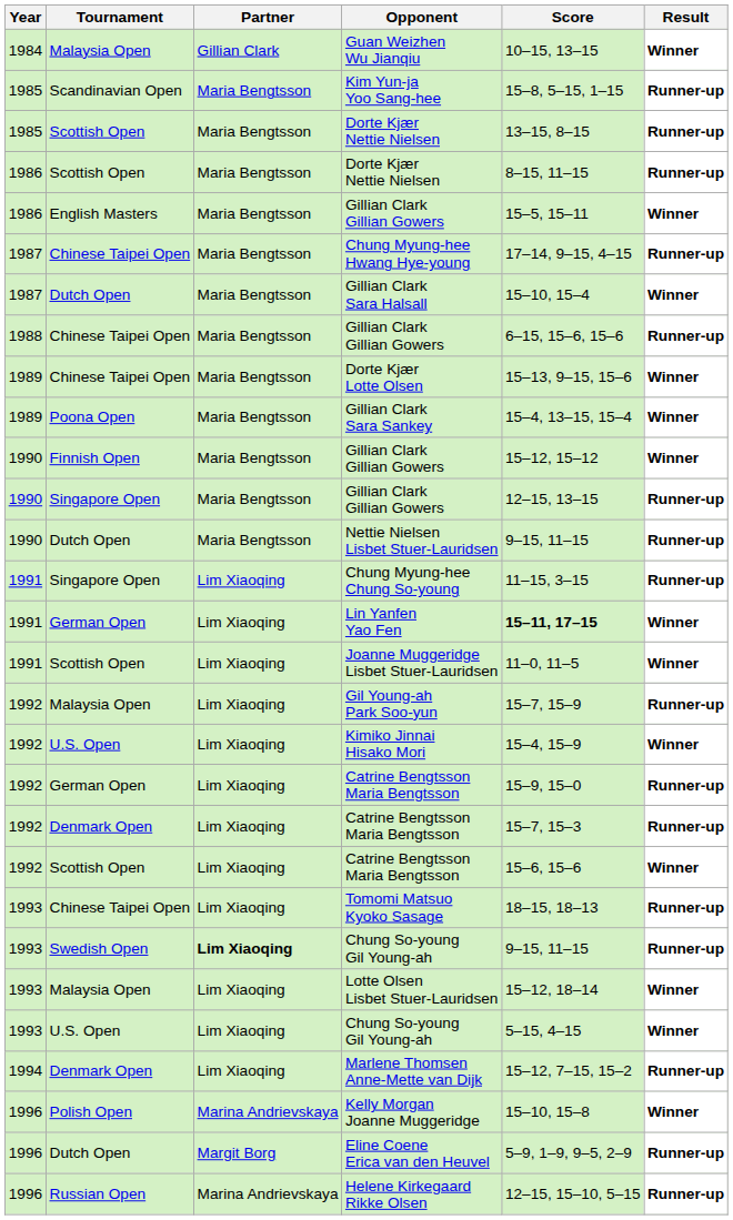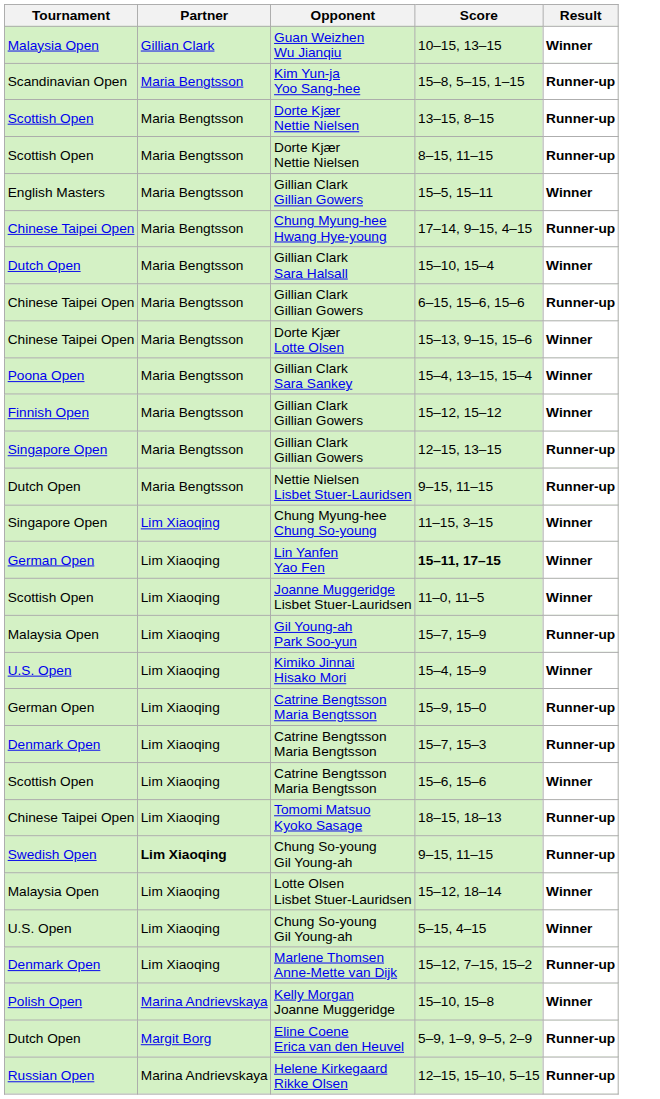- column: Year | 1984 | 1985 | 1985 | 1986 | 1986 | 1987 | 1987 | 1988 | 1989 | 1989 | 1990 | 1990 | 1990 | 1991 | 1991 | 1991 | 1992 | 1992 | 1992 | 1992 | 1992 | 1993 | 1993 | 1993 | 1993 | 1994 | 1996 | 1996 | 1996
Chung Myung-hee Chung So-young | Result: Runner-up -> Winner
